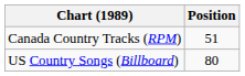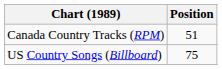US Country Songs (Billboard) | Position: 80 -> 75
